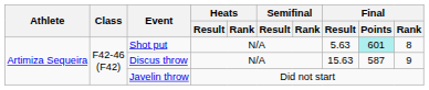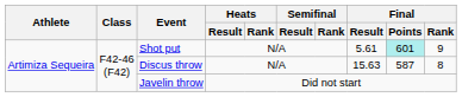Shot put | Final / Result: 5.63 -> 5.61
Shot put | Final / Rank: 8 -> 9
Discus throw | Final / Rank: 9 -> 8
